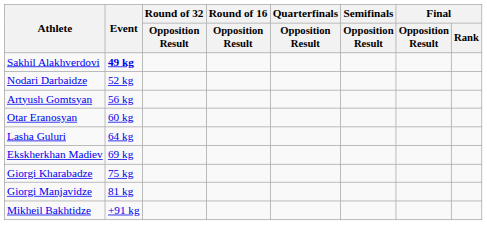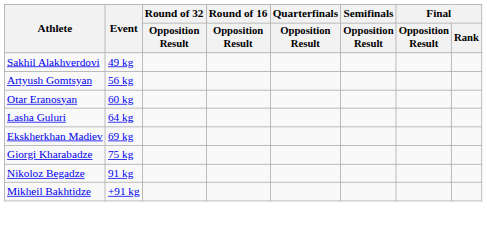Sakhil Alakhverdovi | Event: bold -> normal
- row: Nodari Darbaidze | 52 kg
- row: Giorgi Manjavidze | 81 kg
+ row: Nikoloz Begadze | 91 kg
